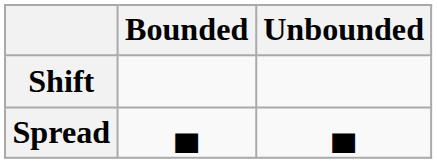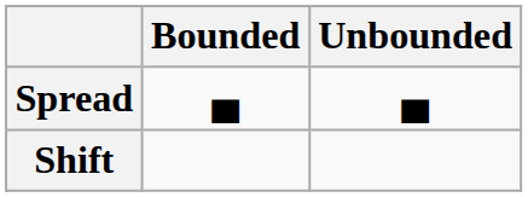rows swapped: Spread <-> Shift
